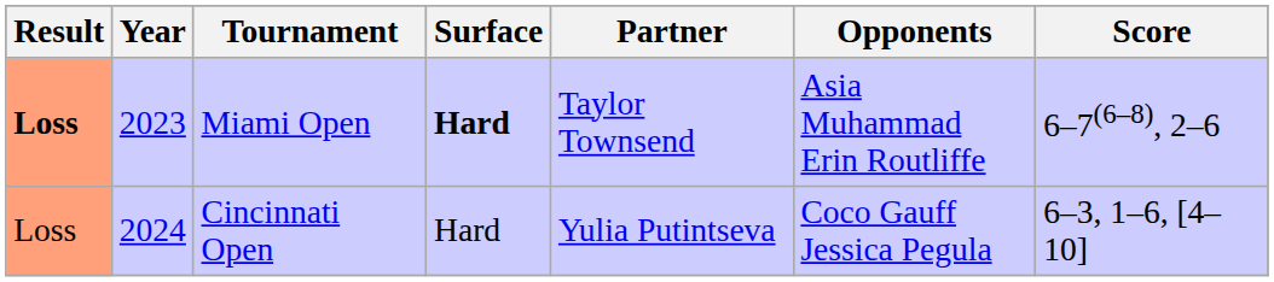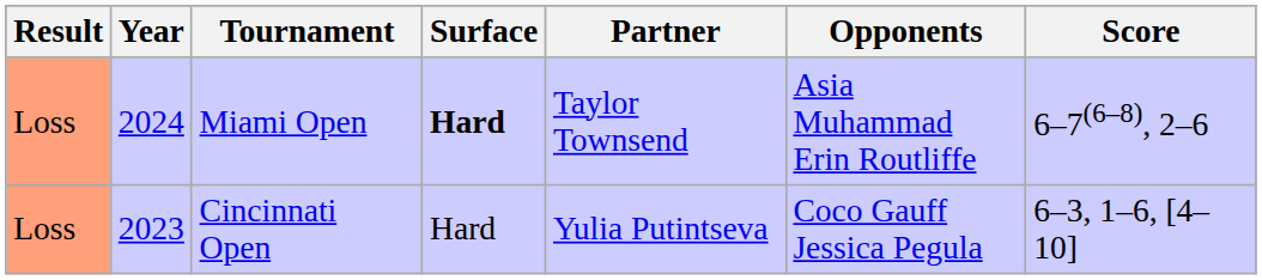Miami Open | Result: bold -> normal
Miami Open | Year: 2023 -> 2024
Cincinnati Open | Year: 2024 -> 2023
